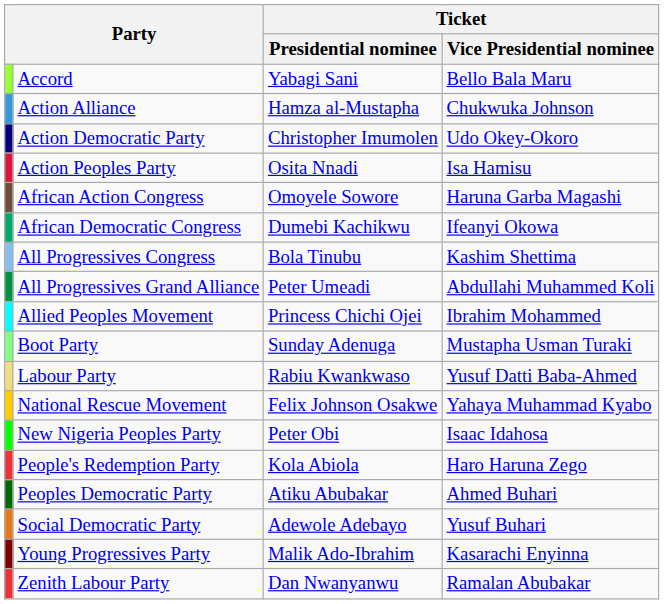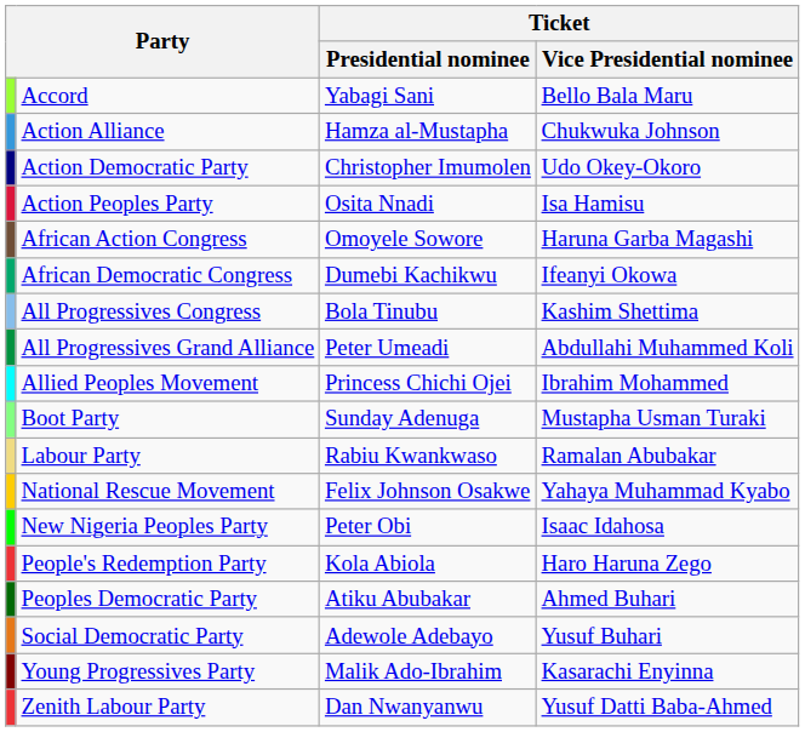Labour Party | Ticket / Vice Presidential nominee: Yusuf Datti Baba-Ahmed -> Ramalan Abubakar
Zenith Labour Party | Ticket / Vice Presidential nominee: Ramalan Abubakar -> Yusuf Datti Baba-Ahmed
